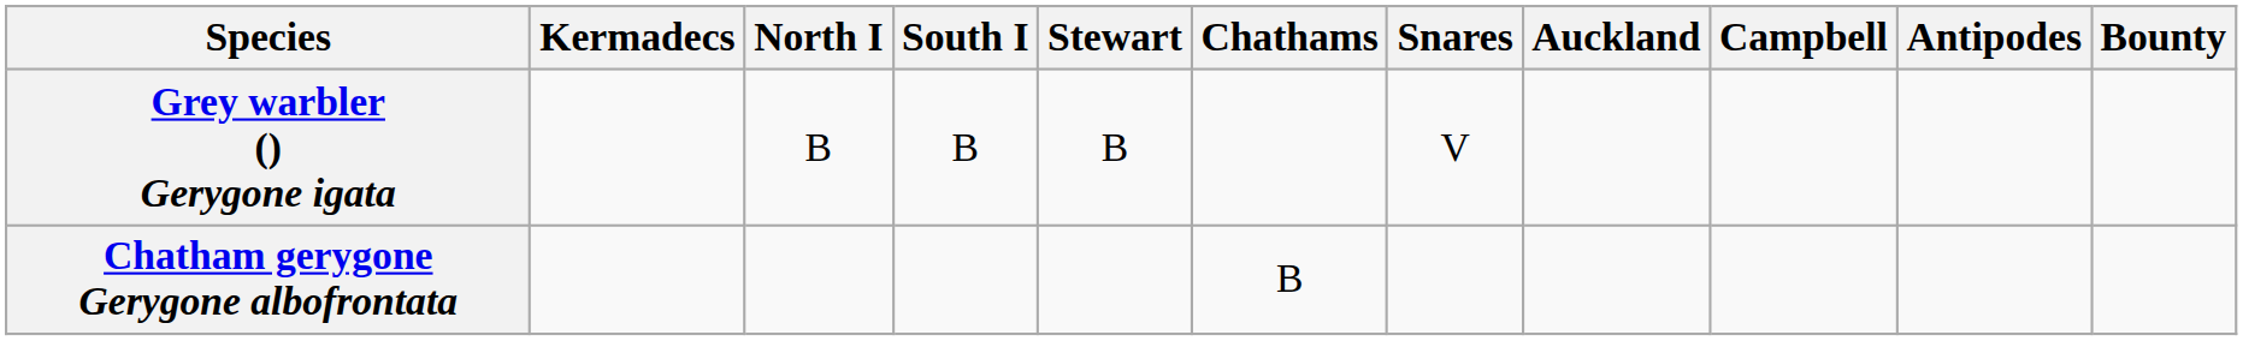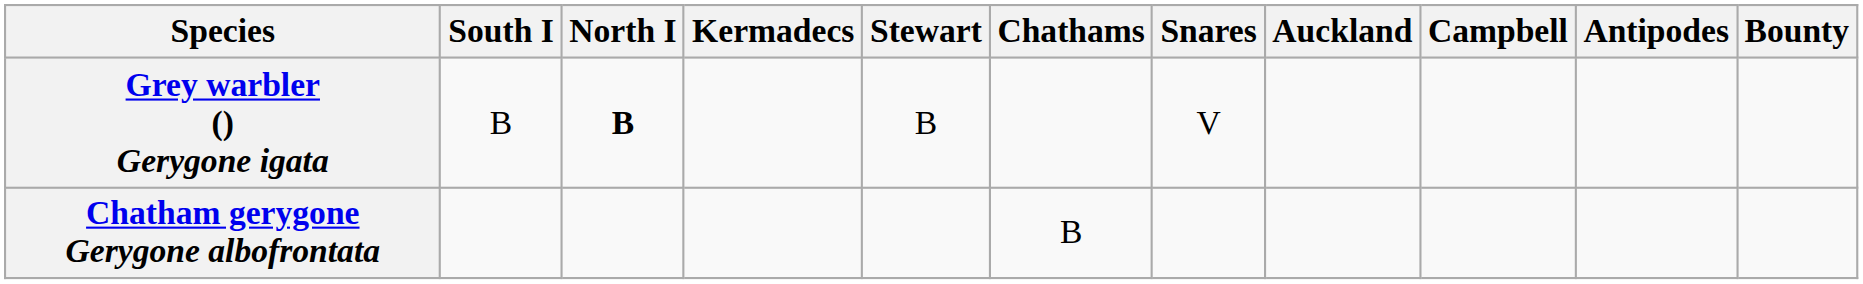columns swapped: Kermadecs <-> South I
Grey warbler () Gerygone igata | North I: normal -> bold
